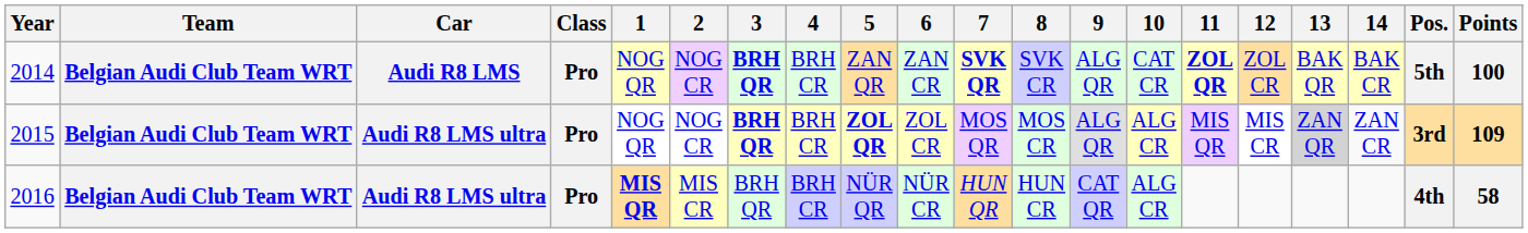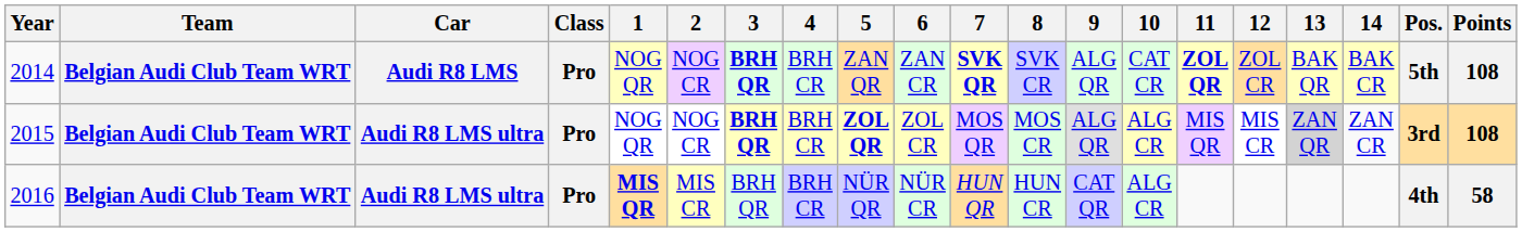2014 | Points: 100 -> 108
2015 | Points: 109 -> 108
